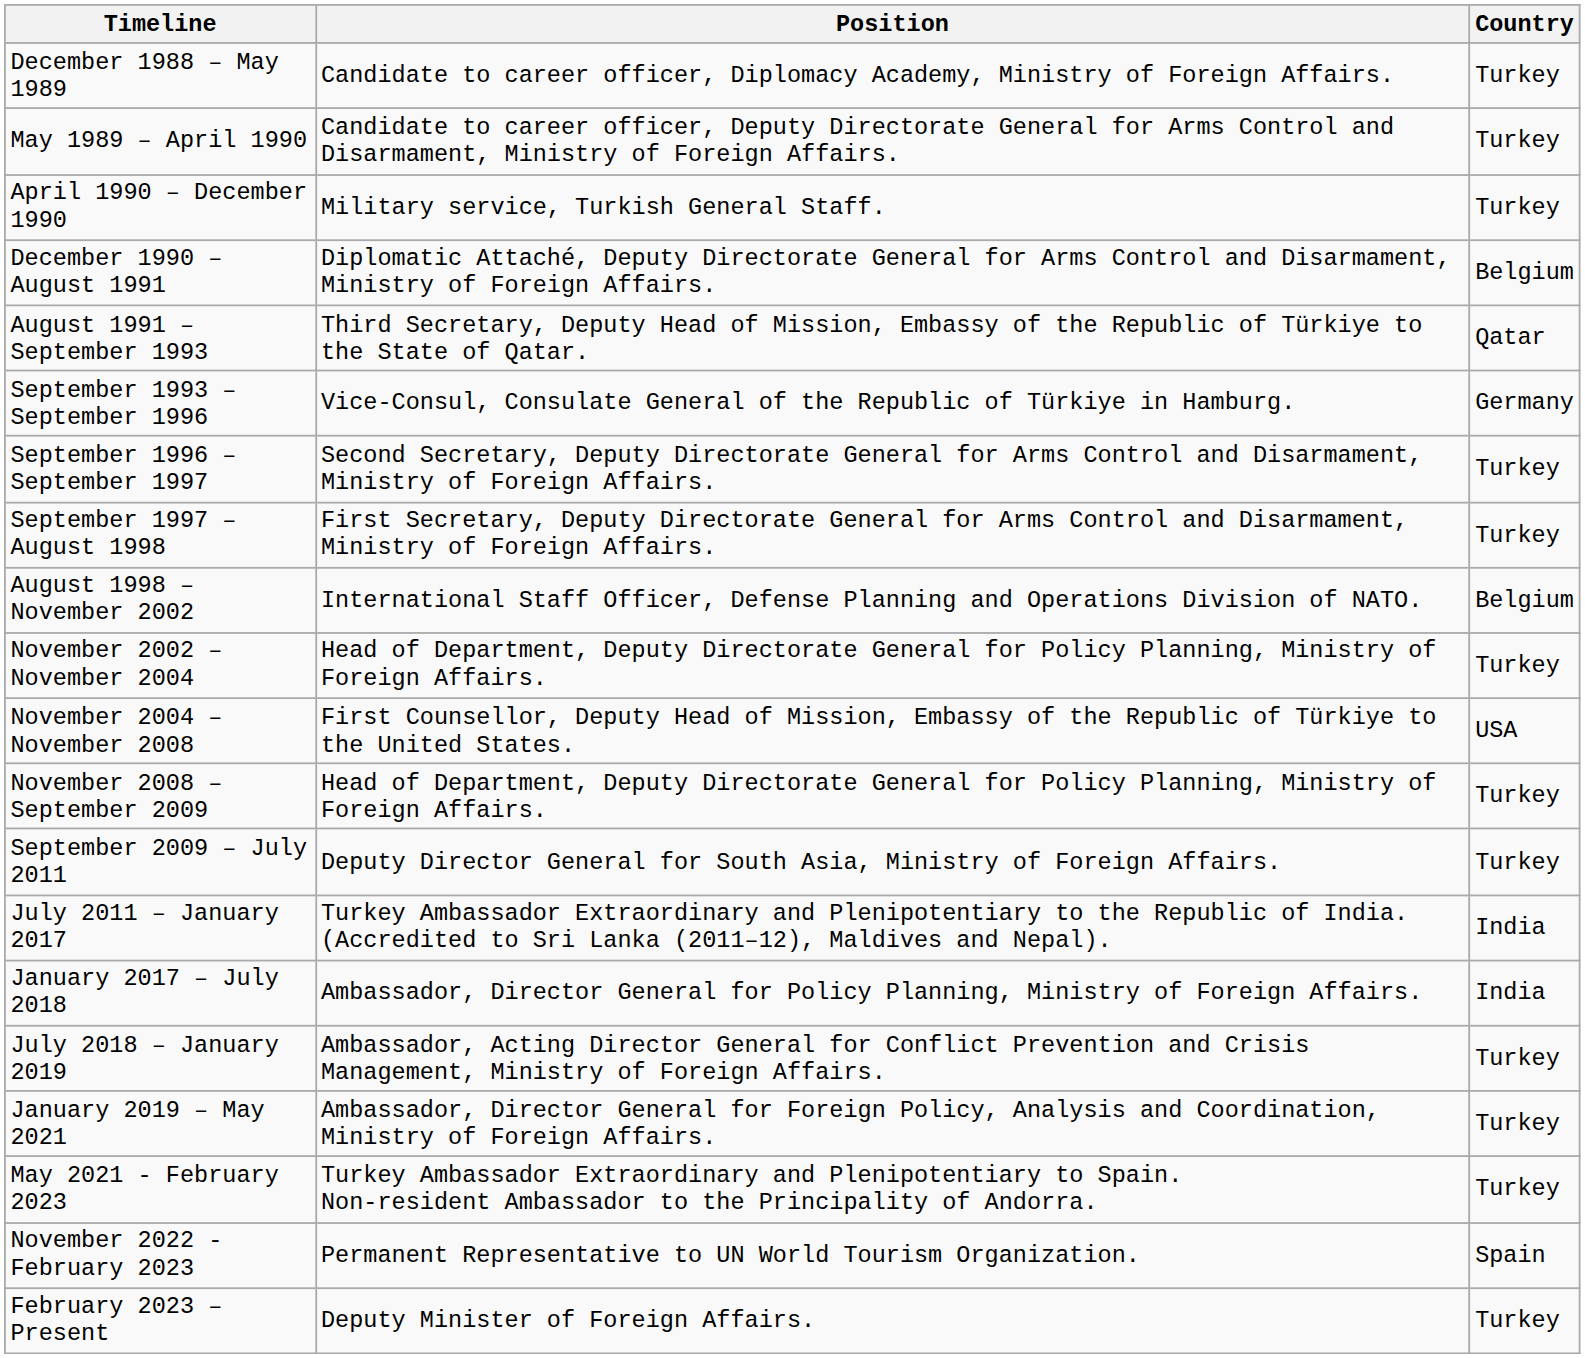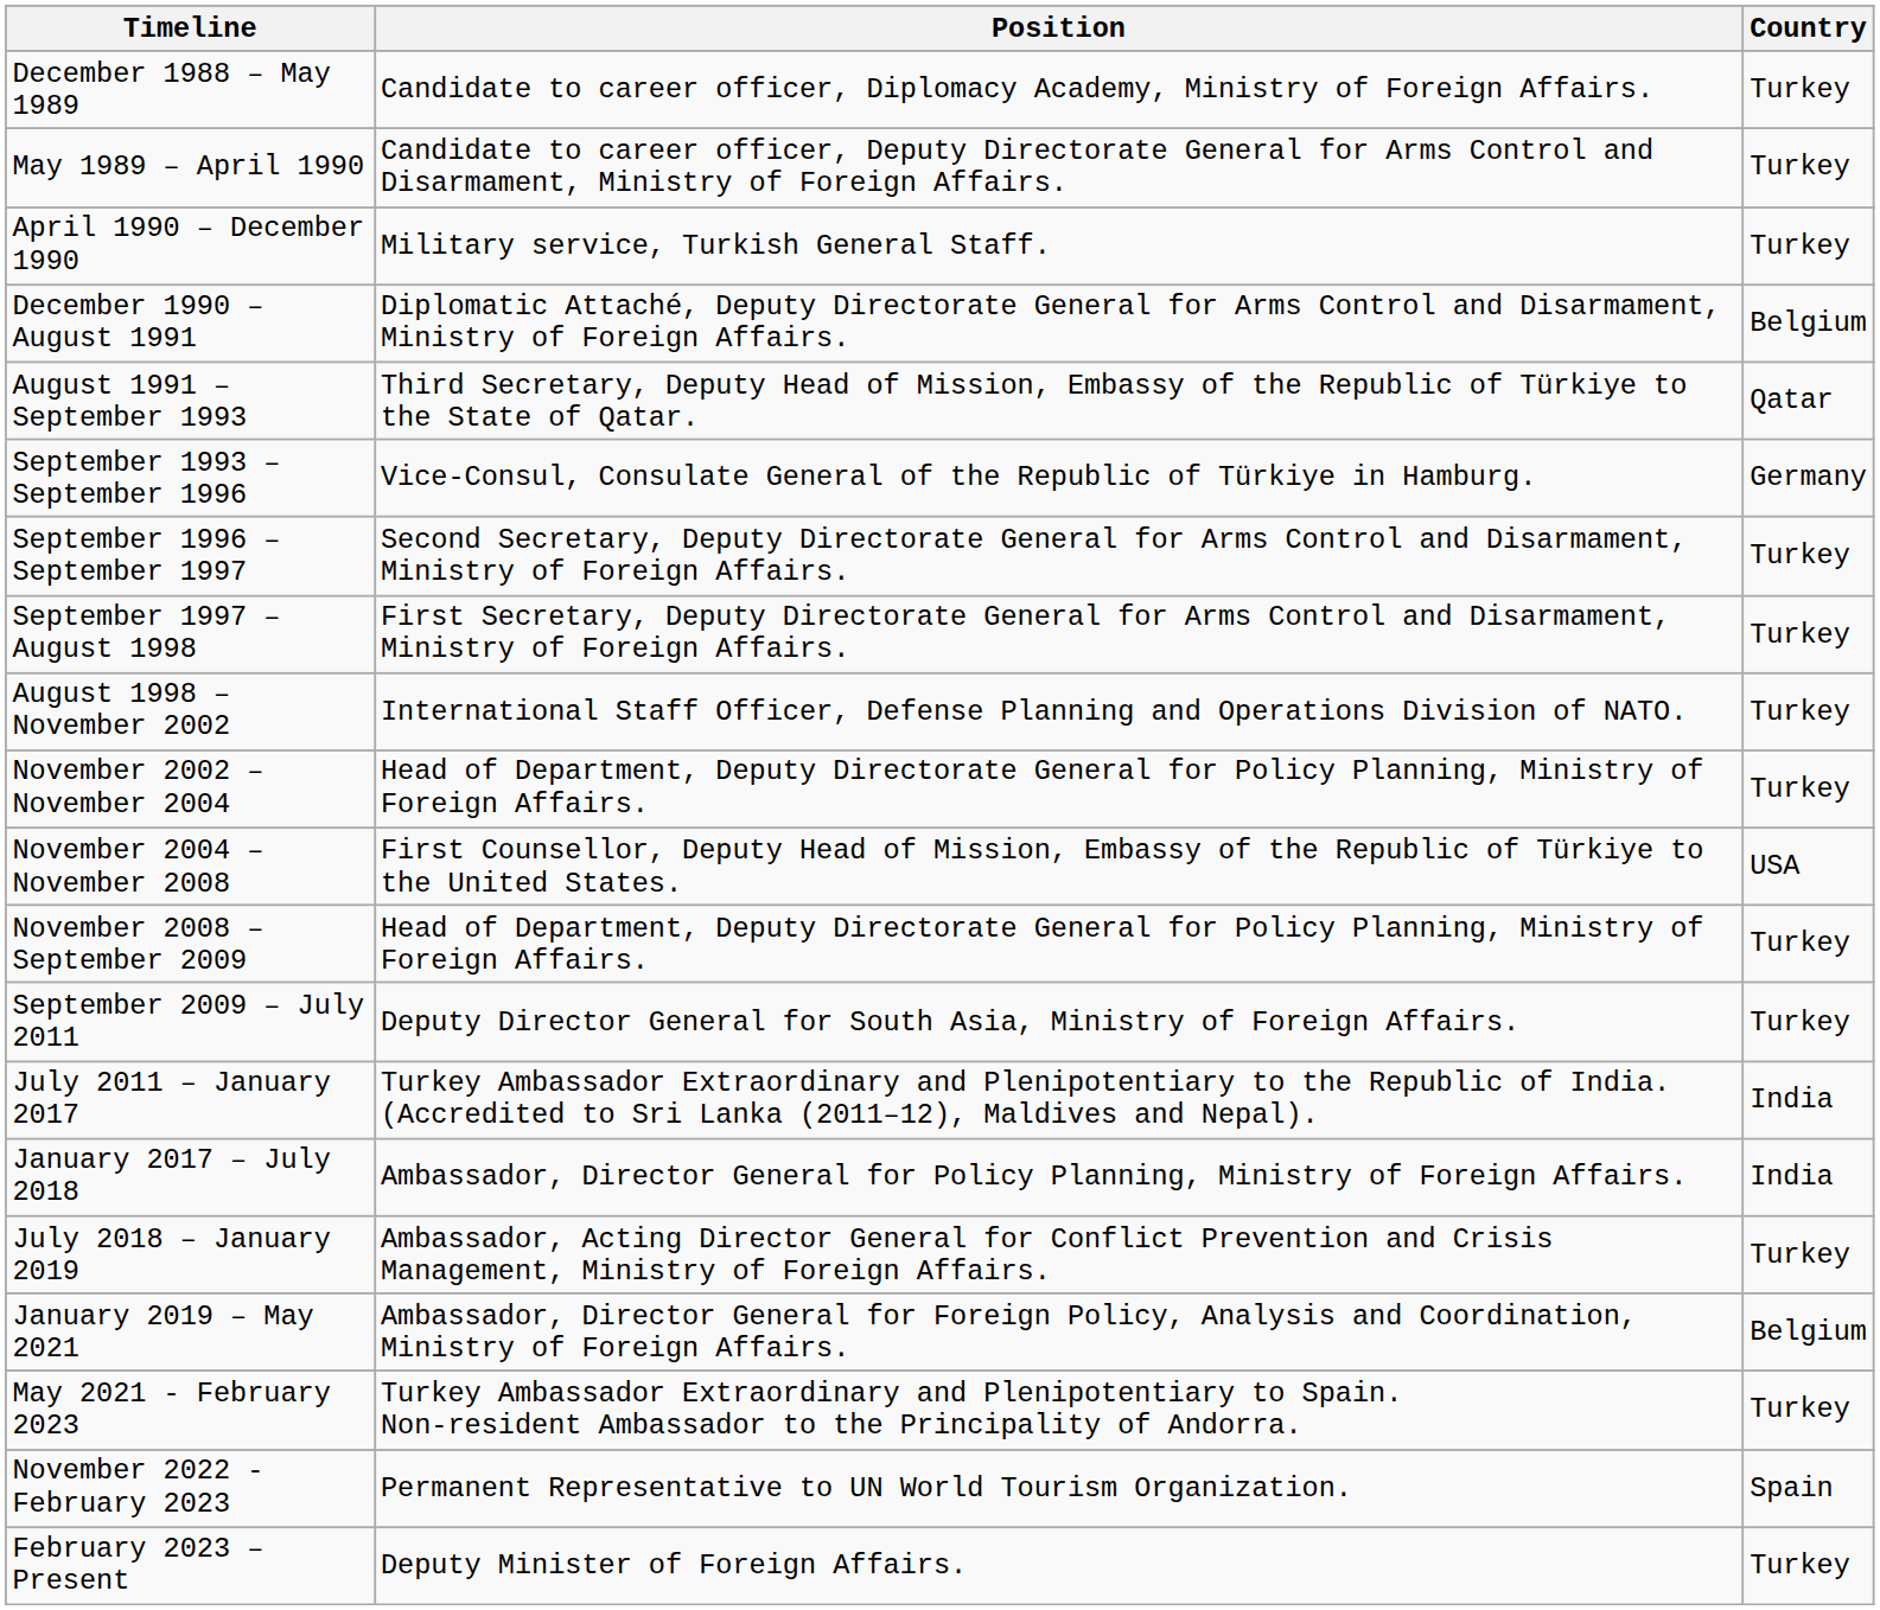August 1998 – November 2002 | Country: Belgium -> Turkey
January 2019 – May 2021 | Country: Turkey -> Belgium
